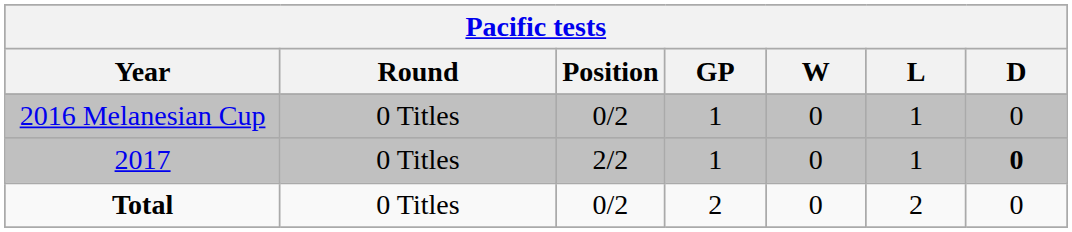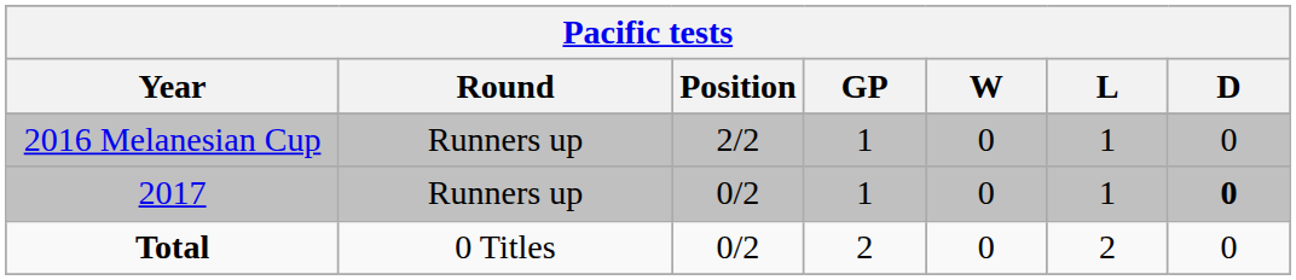2016 Melanesian Cup | Round: 0 Titles -> Runners up
2016 Melanesian Cup | Position: 0/2 -> 2/2
2017 | Round: 0 Titles -> Runners up
2017 | Position: 2/2 -> 0/2
